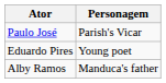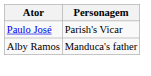- row: Eduardo Pires | Young poet
